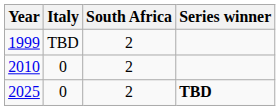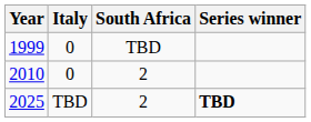1999 | Italy: TBD -> 0
1999 | South Africa: 2 -> TBD
2025 | Italy: 0 -> TBD
